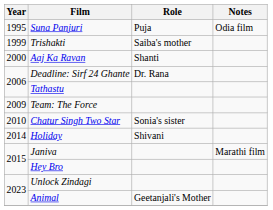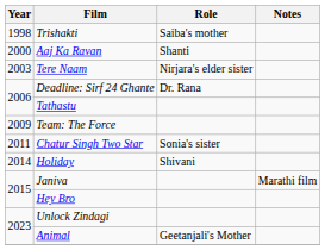- row: 1995 | Suna Panjuri | Puja | Odia film
Trishakti | Year: 1999 -> 1998
+ row: 2003 | Tere Naam | Nirjara's elder sister
Chatur Singh Two Star | Year: 2010 -> 2011
